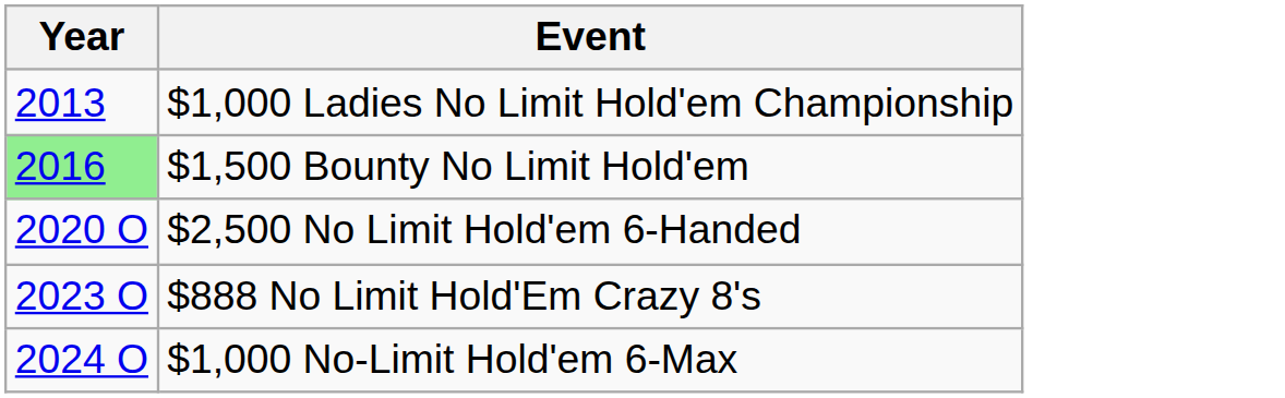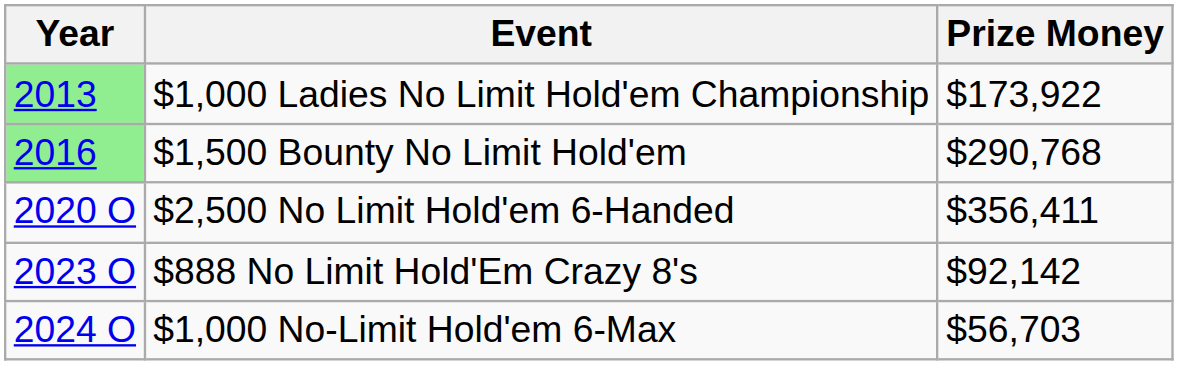+ column: Prize Money | $173,922 | $290,768 | $356,411 | $92,142 | $56,703
$1,000 Ladies No Limit Hold'em Championship | Year: no background -> lightgreen background
